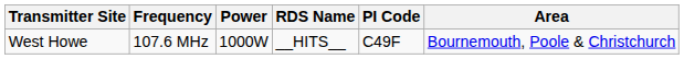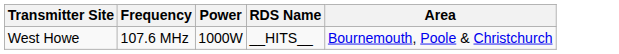- column: PI Code | C49F
